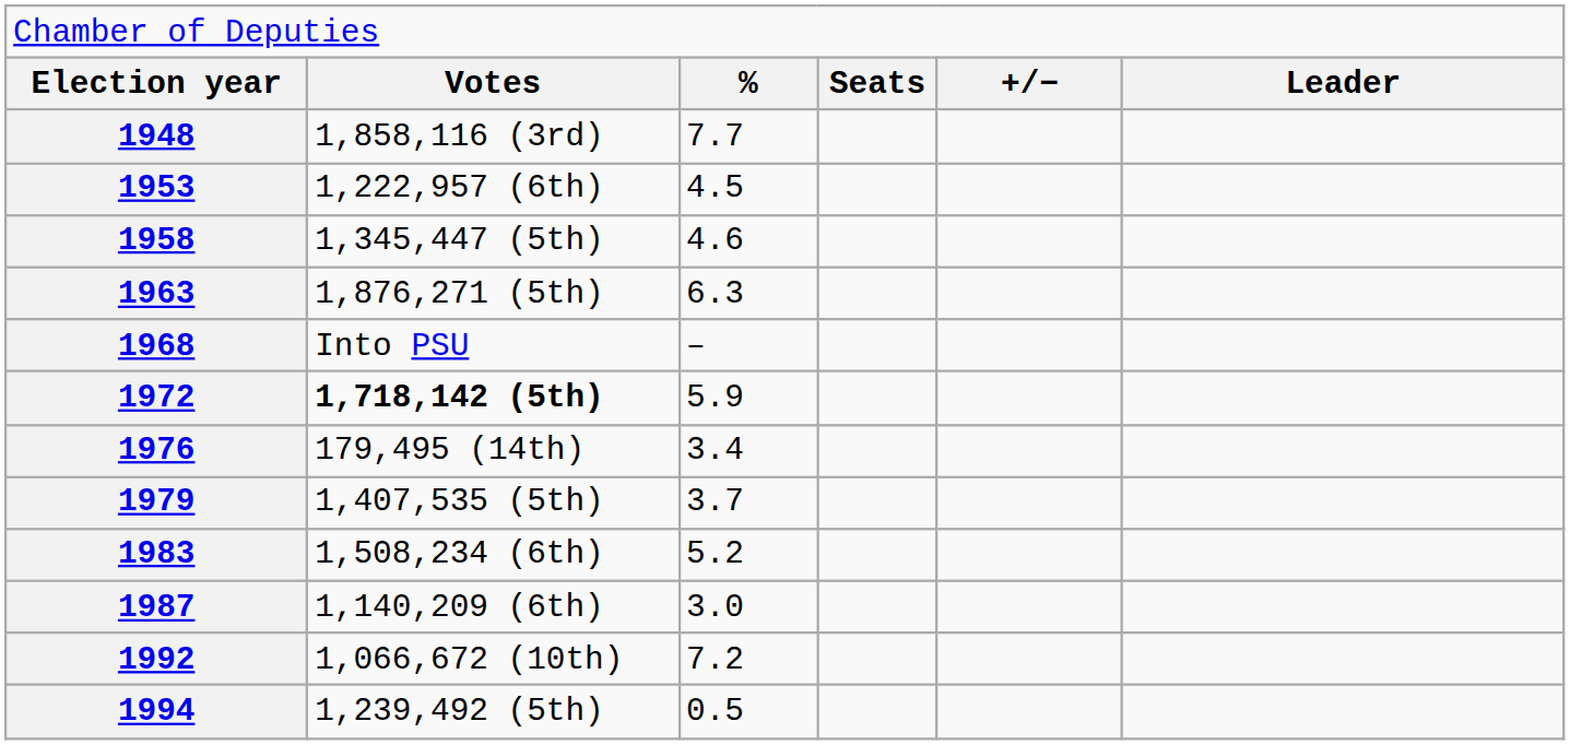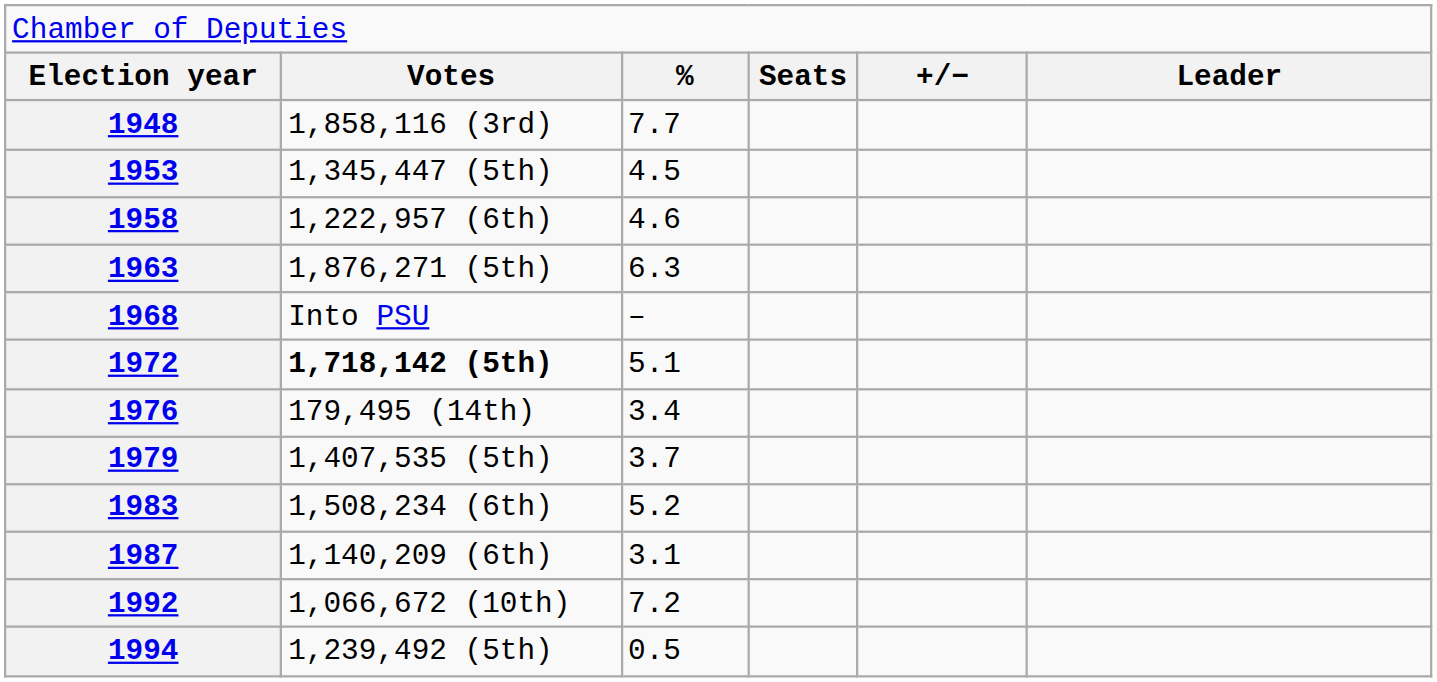1953 | column 2: 1,222,957 (6th) -> 1,345,447 (5th)
1958 | column 2: 1,345,447 (5th) -> 1,222,957 (6th)
1972 | column 3: 5.9 -> 5.1
1987 | column 3: 3.0 -> 3.1
